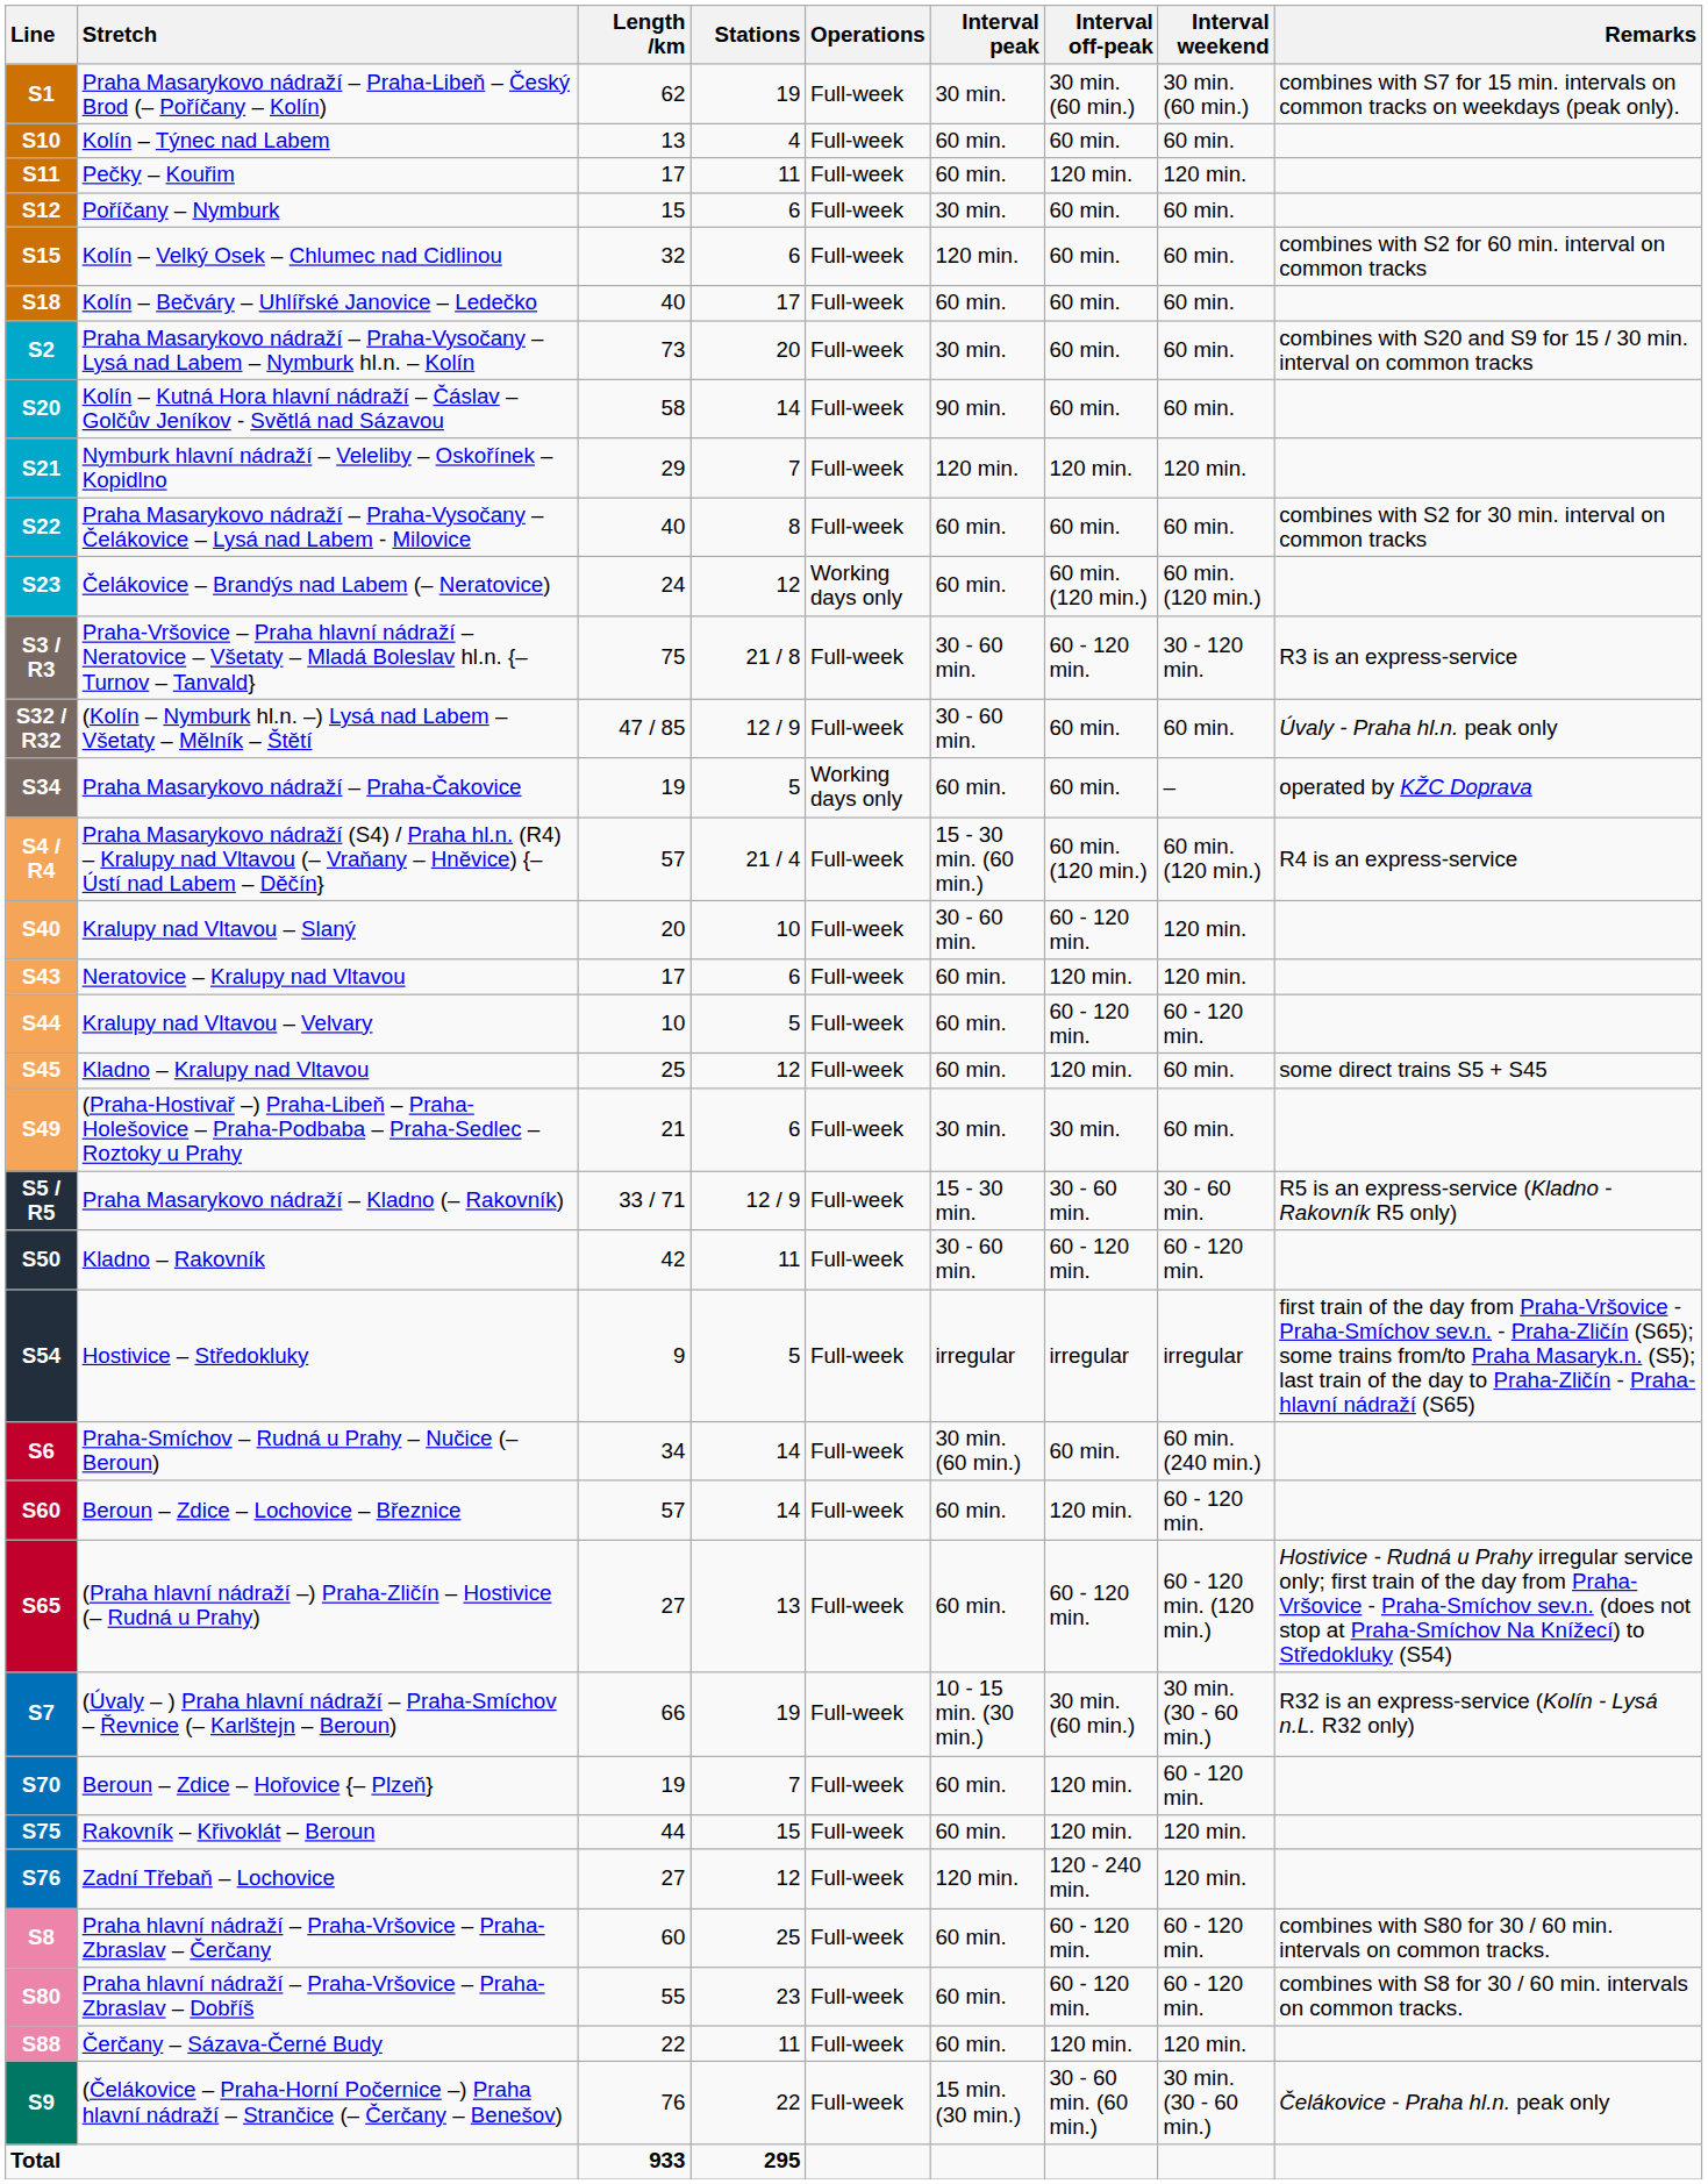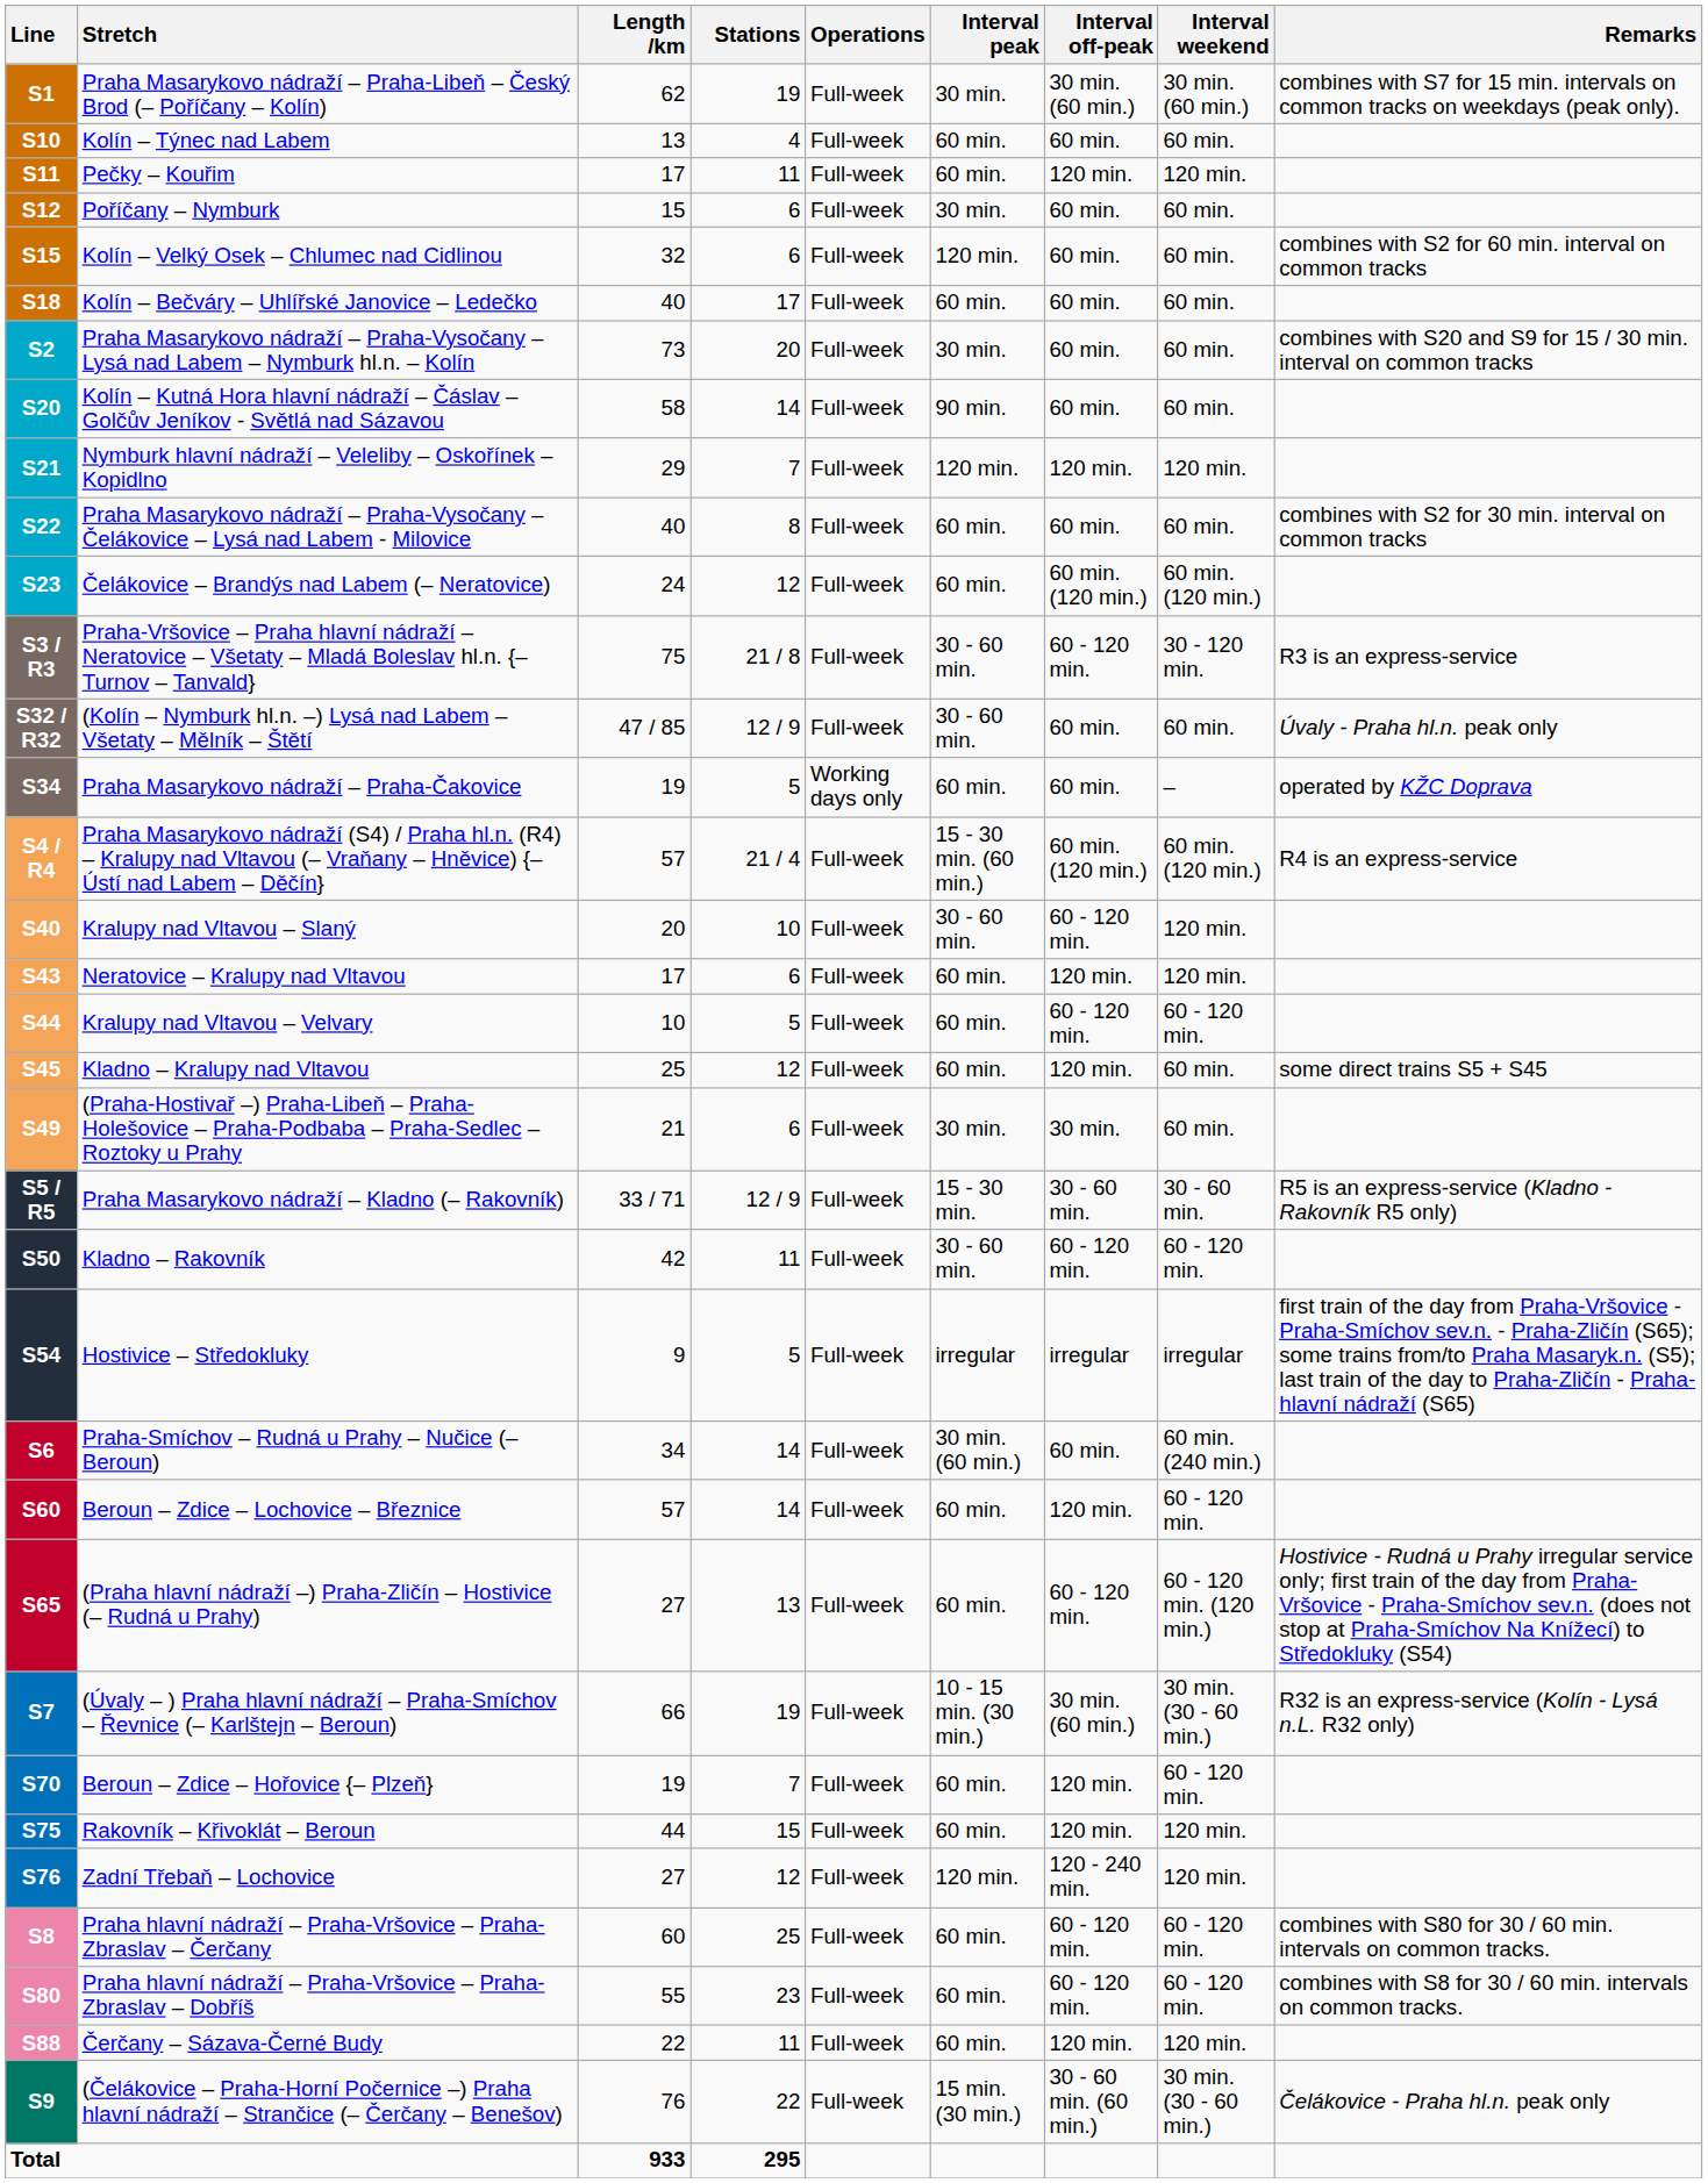S23 | Operations: Working days only -> Full-week
